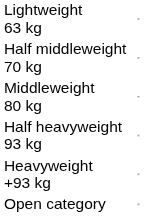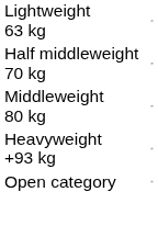- row: Half heavyweight 93 kg
